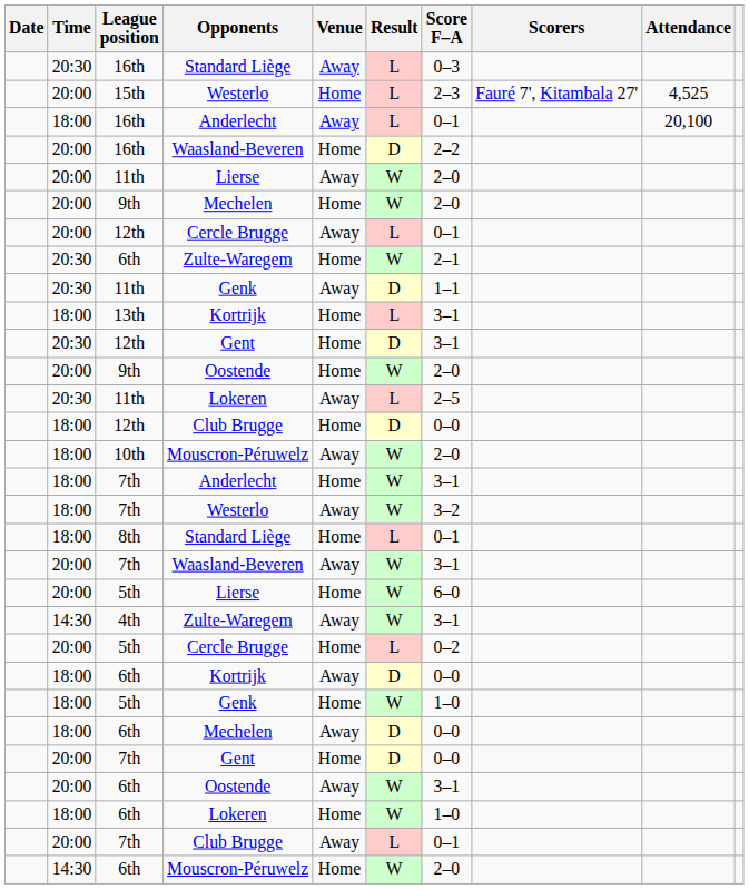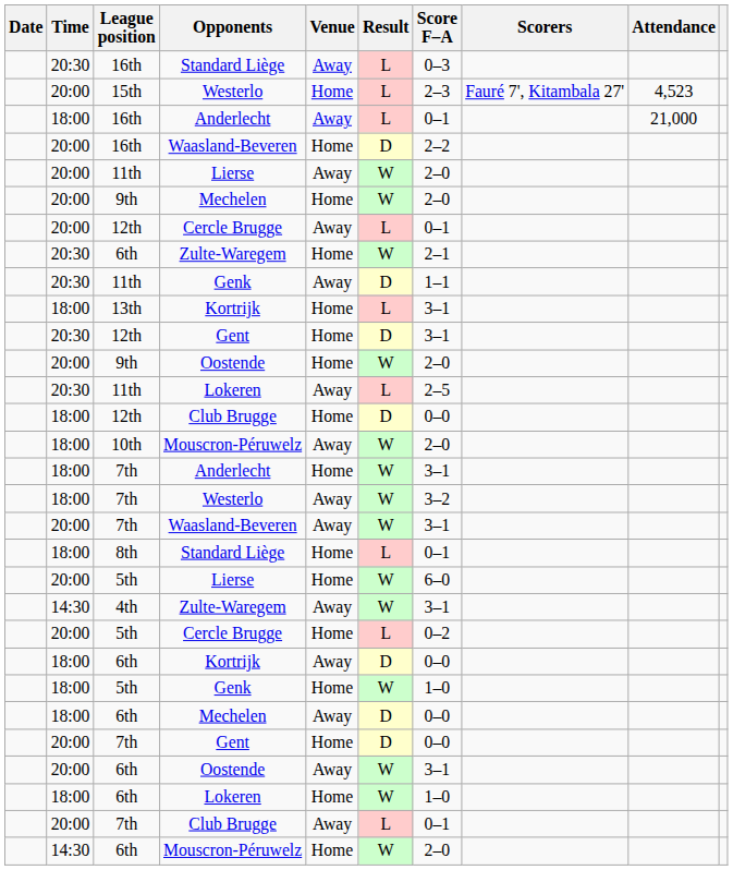15th / Westerlo | Attendance: 4,525 -> 4,523
16th / Anderlecht | Attendance: 20,100 -> 21,000
rows swapped: 8th / Standard Liège <-> 7th / Waasland-Beveren
